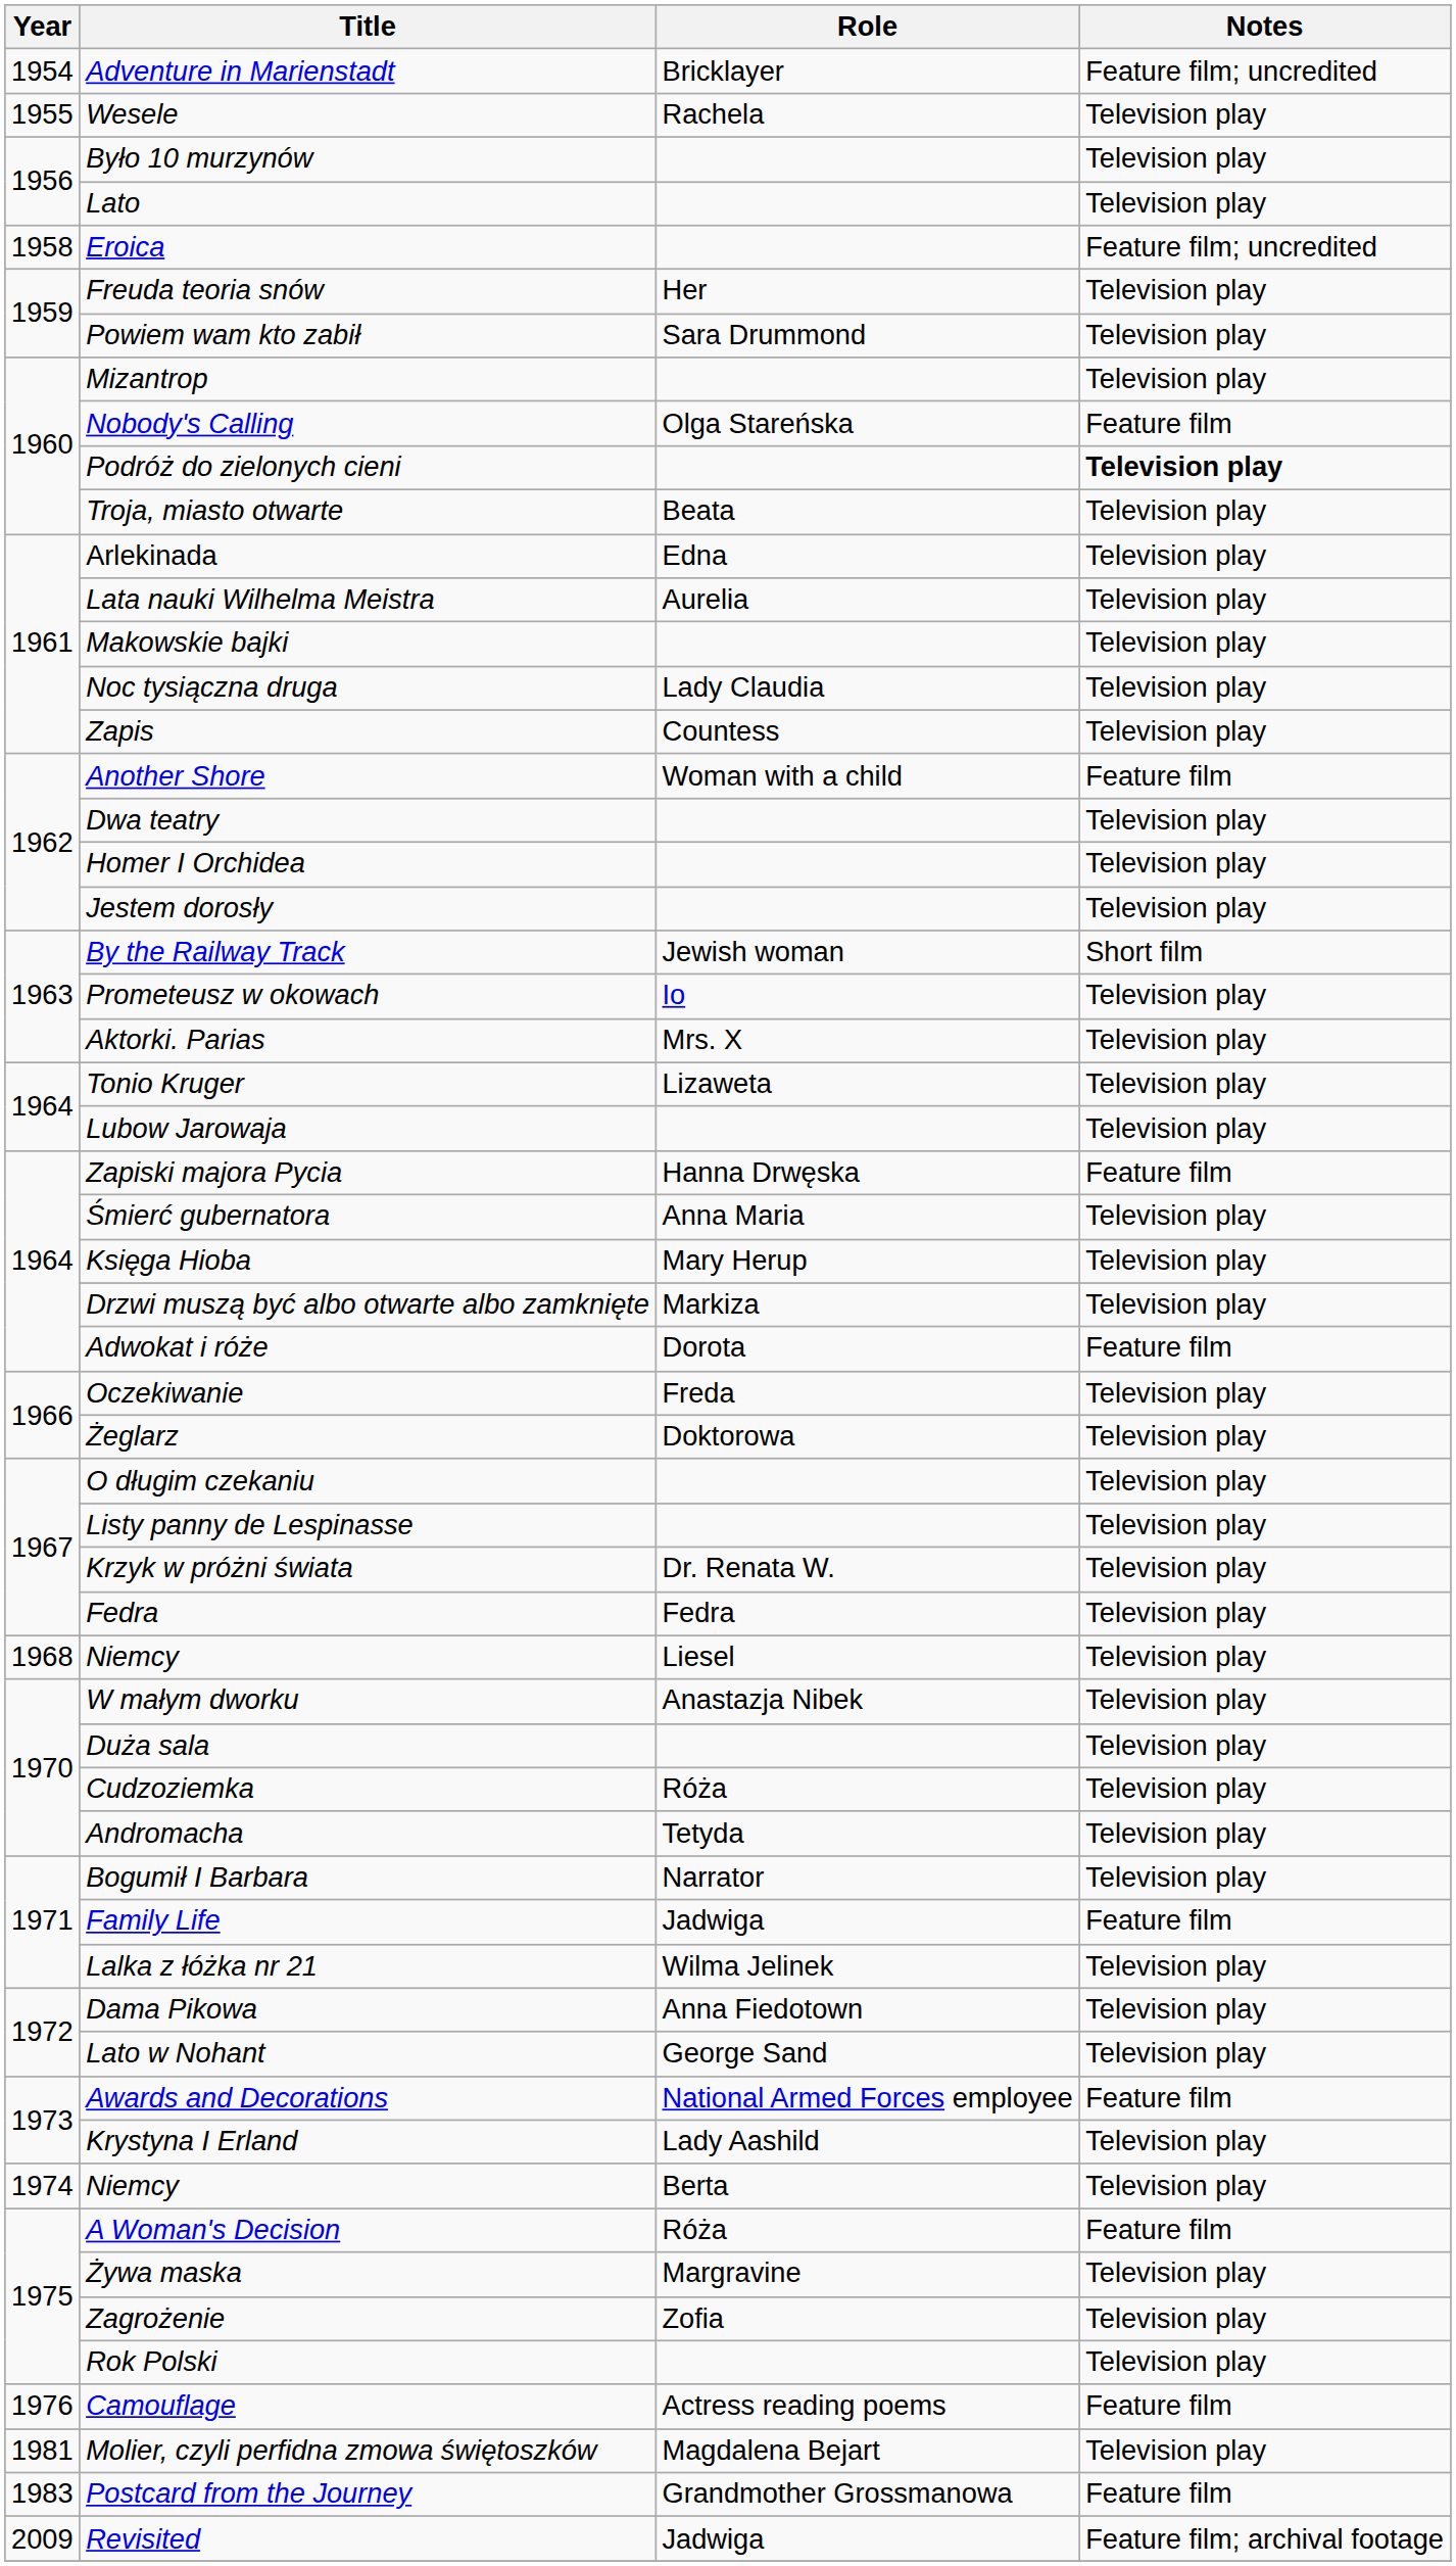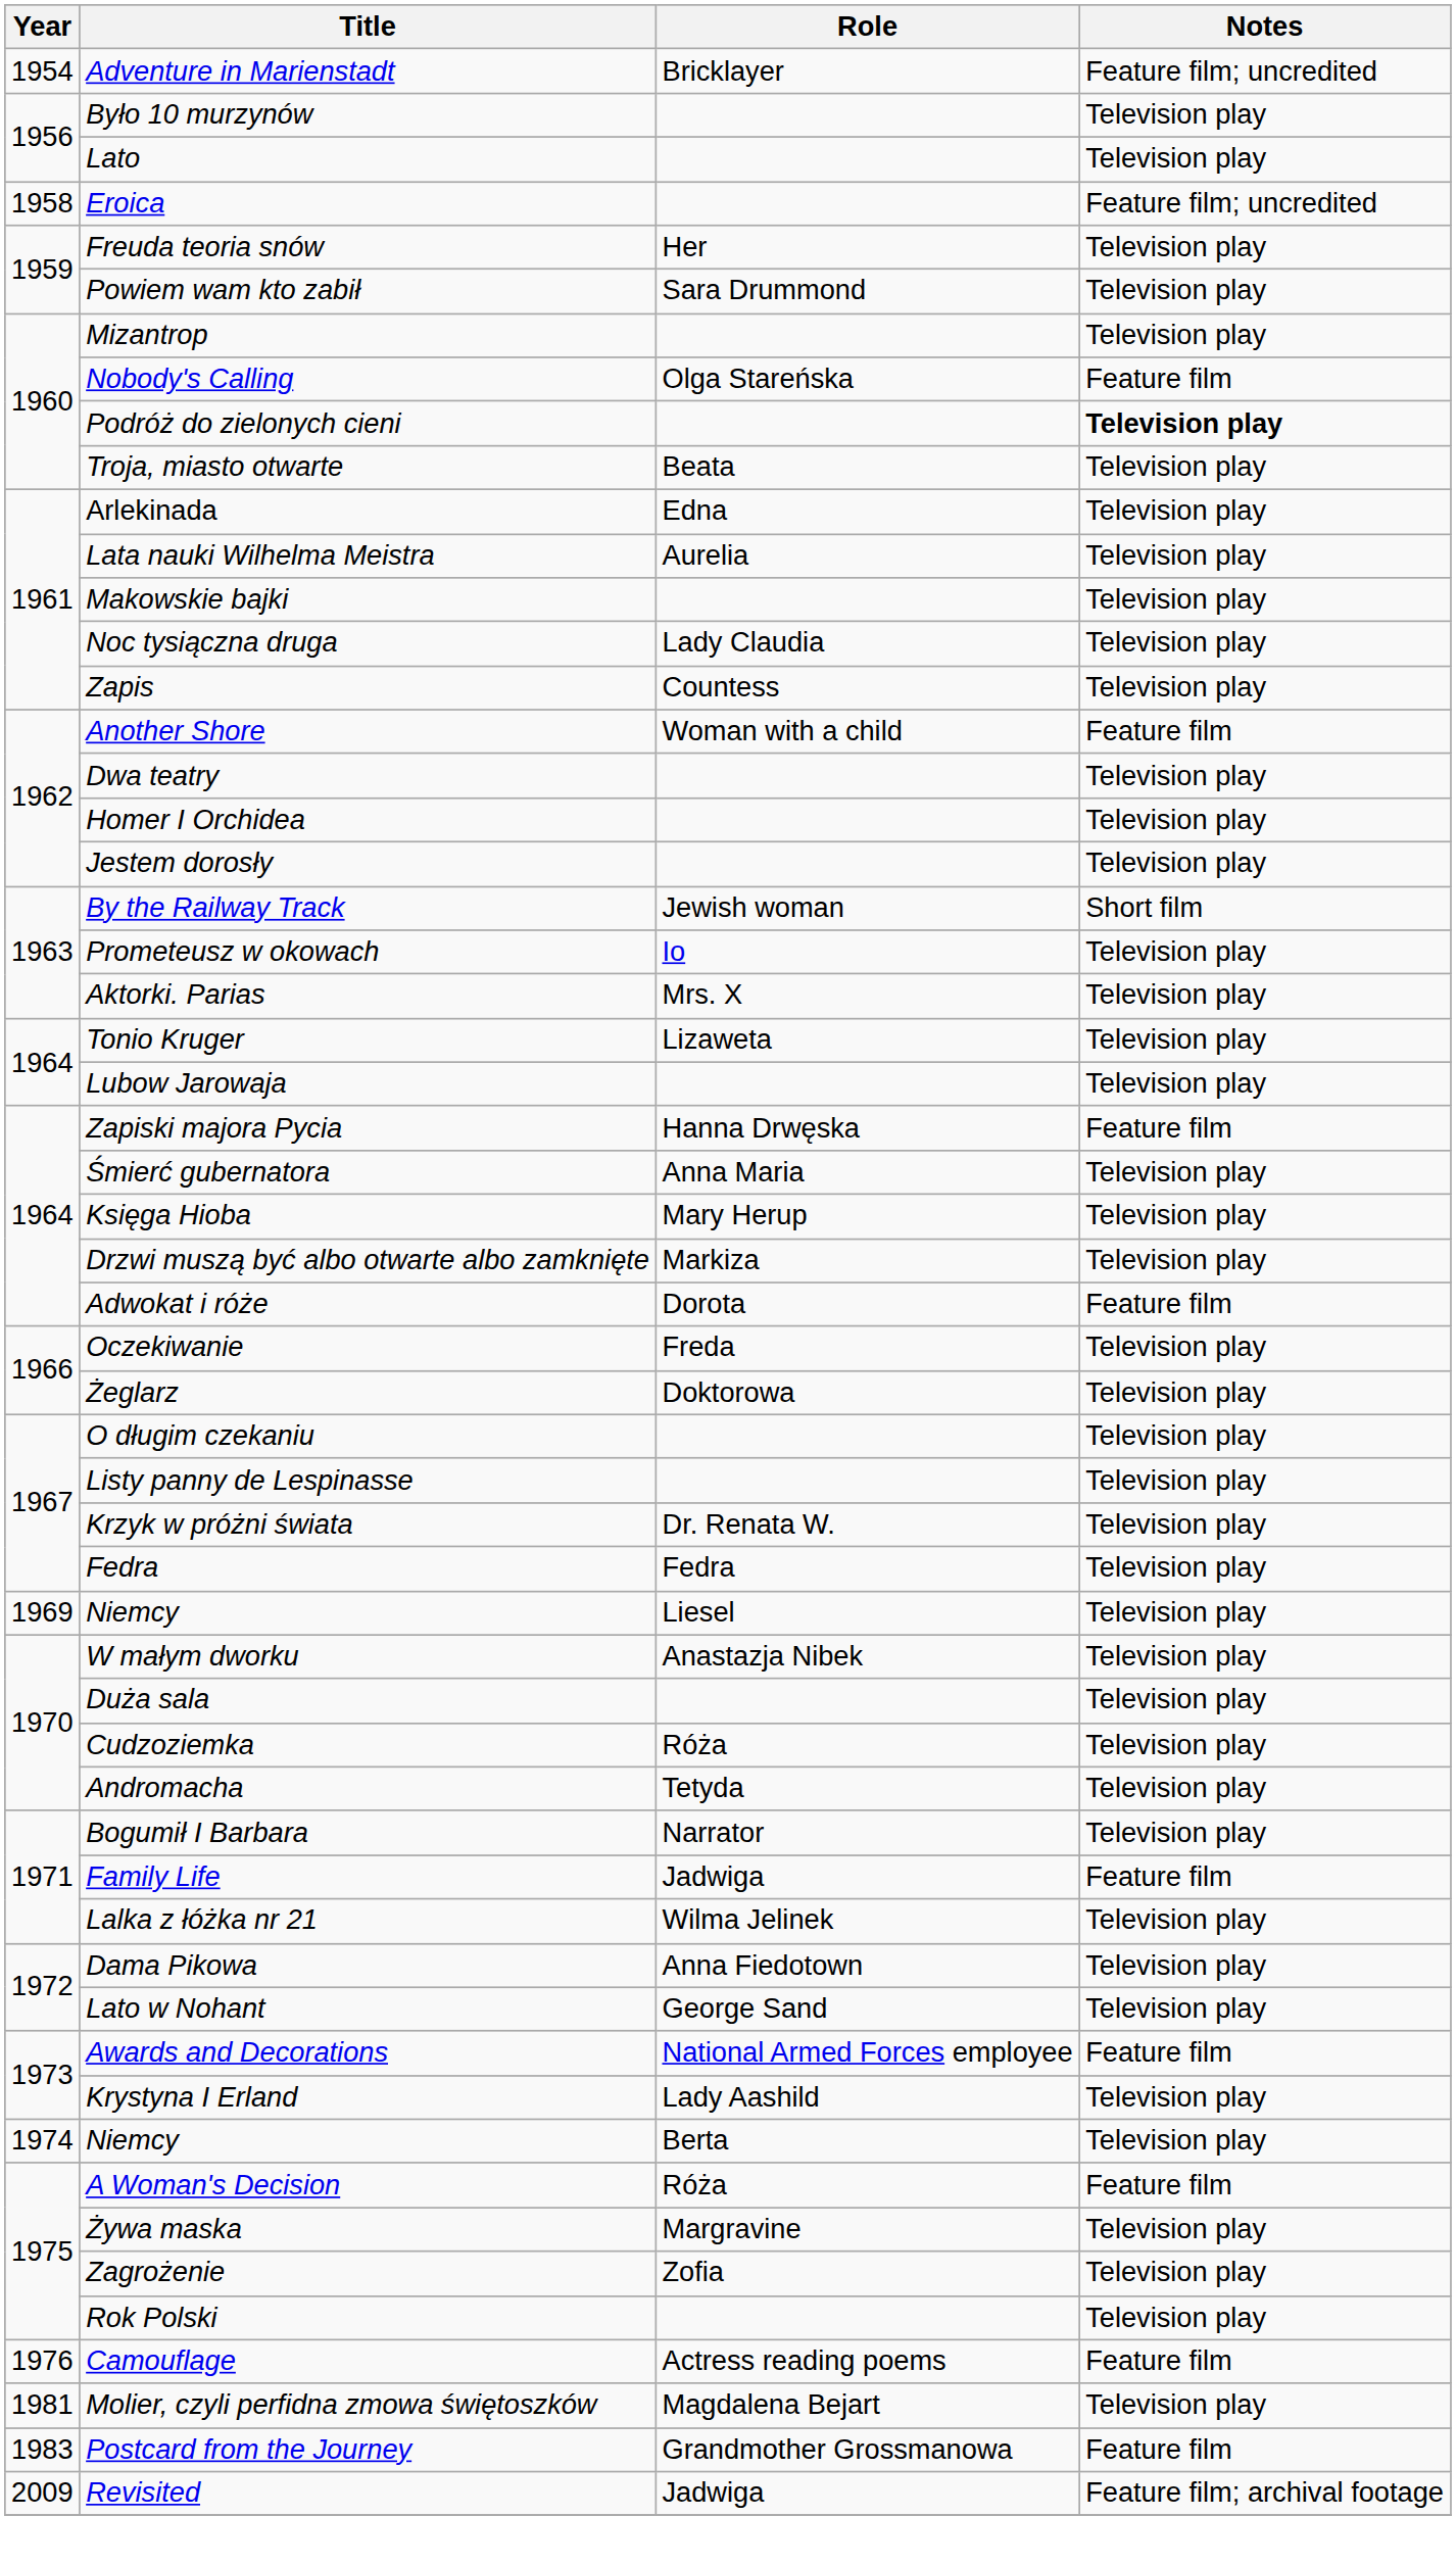- row: 1955 | Wesele | Rachela | Television play
Niemcy / Liesel | Year: 1968 -> 1969
